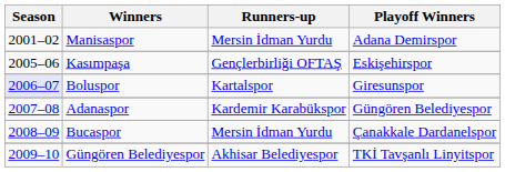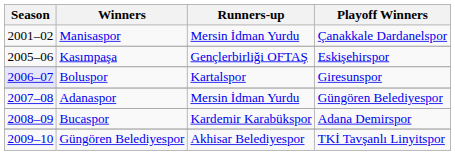Manisaspor | Playoff Winners: Adana Demirspor -> Çanakkale Dardanelspor
Adanaspor | Runners-up: Kardemir Karabükspor -> Mersin İdman Yurdu
Bucaspor | Runners-up: Mersin İdman Yurdu -> Kardemir Karabükspor
Bucaspor | Playoff Winners: Çanakkale Dardanelspor -> Adana Demirspor
